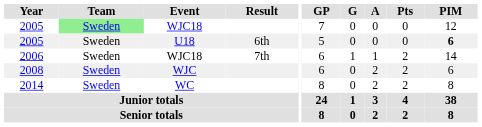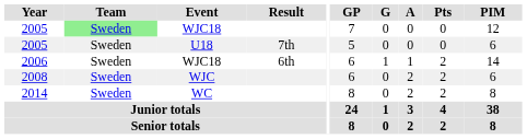2005 / U18 | Result: 6th -> 7th
2005 / U18 | PIM: bold -> normal
2006 | Result: 7th -> 6th
